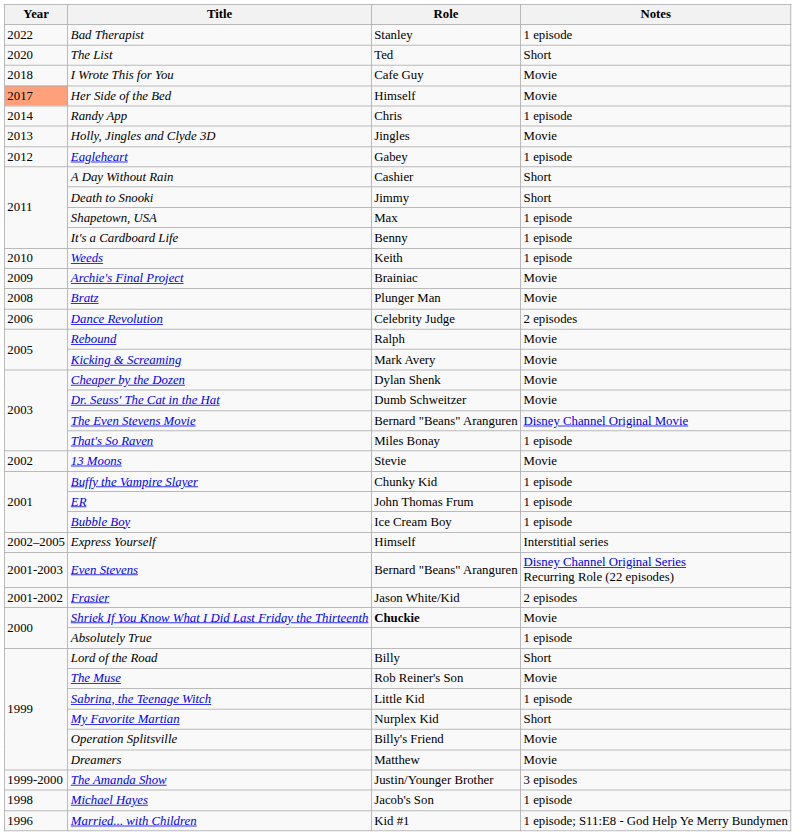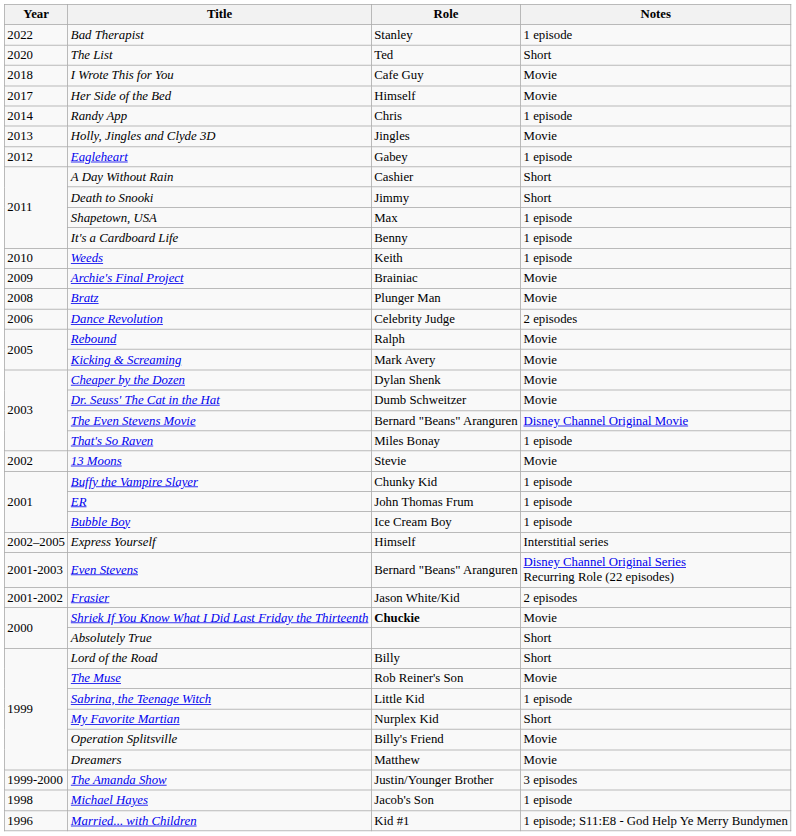Her Side of the Bed | Year: lightsalmon background -> no background
Absolutely True | Notes: 1 episode -> Short
